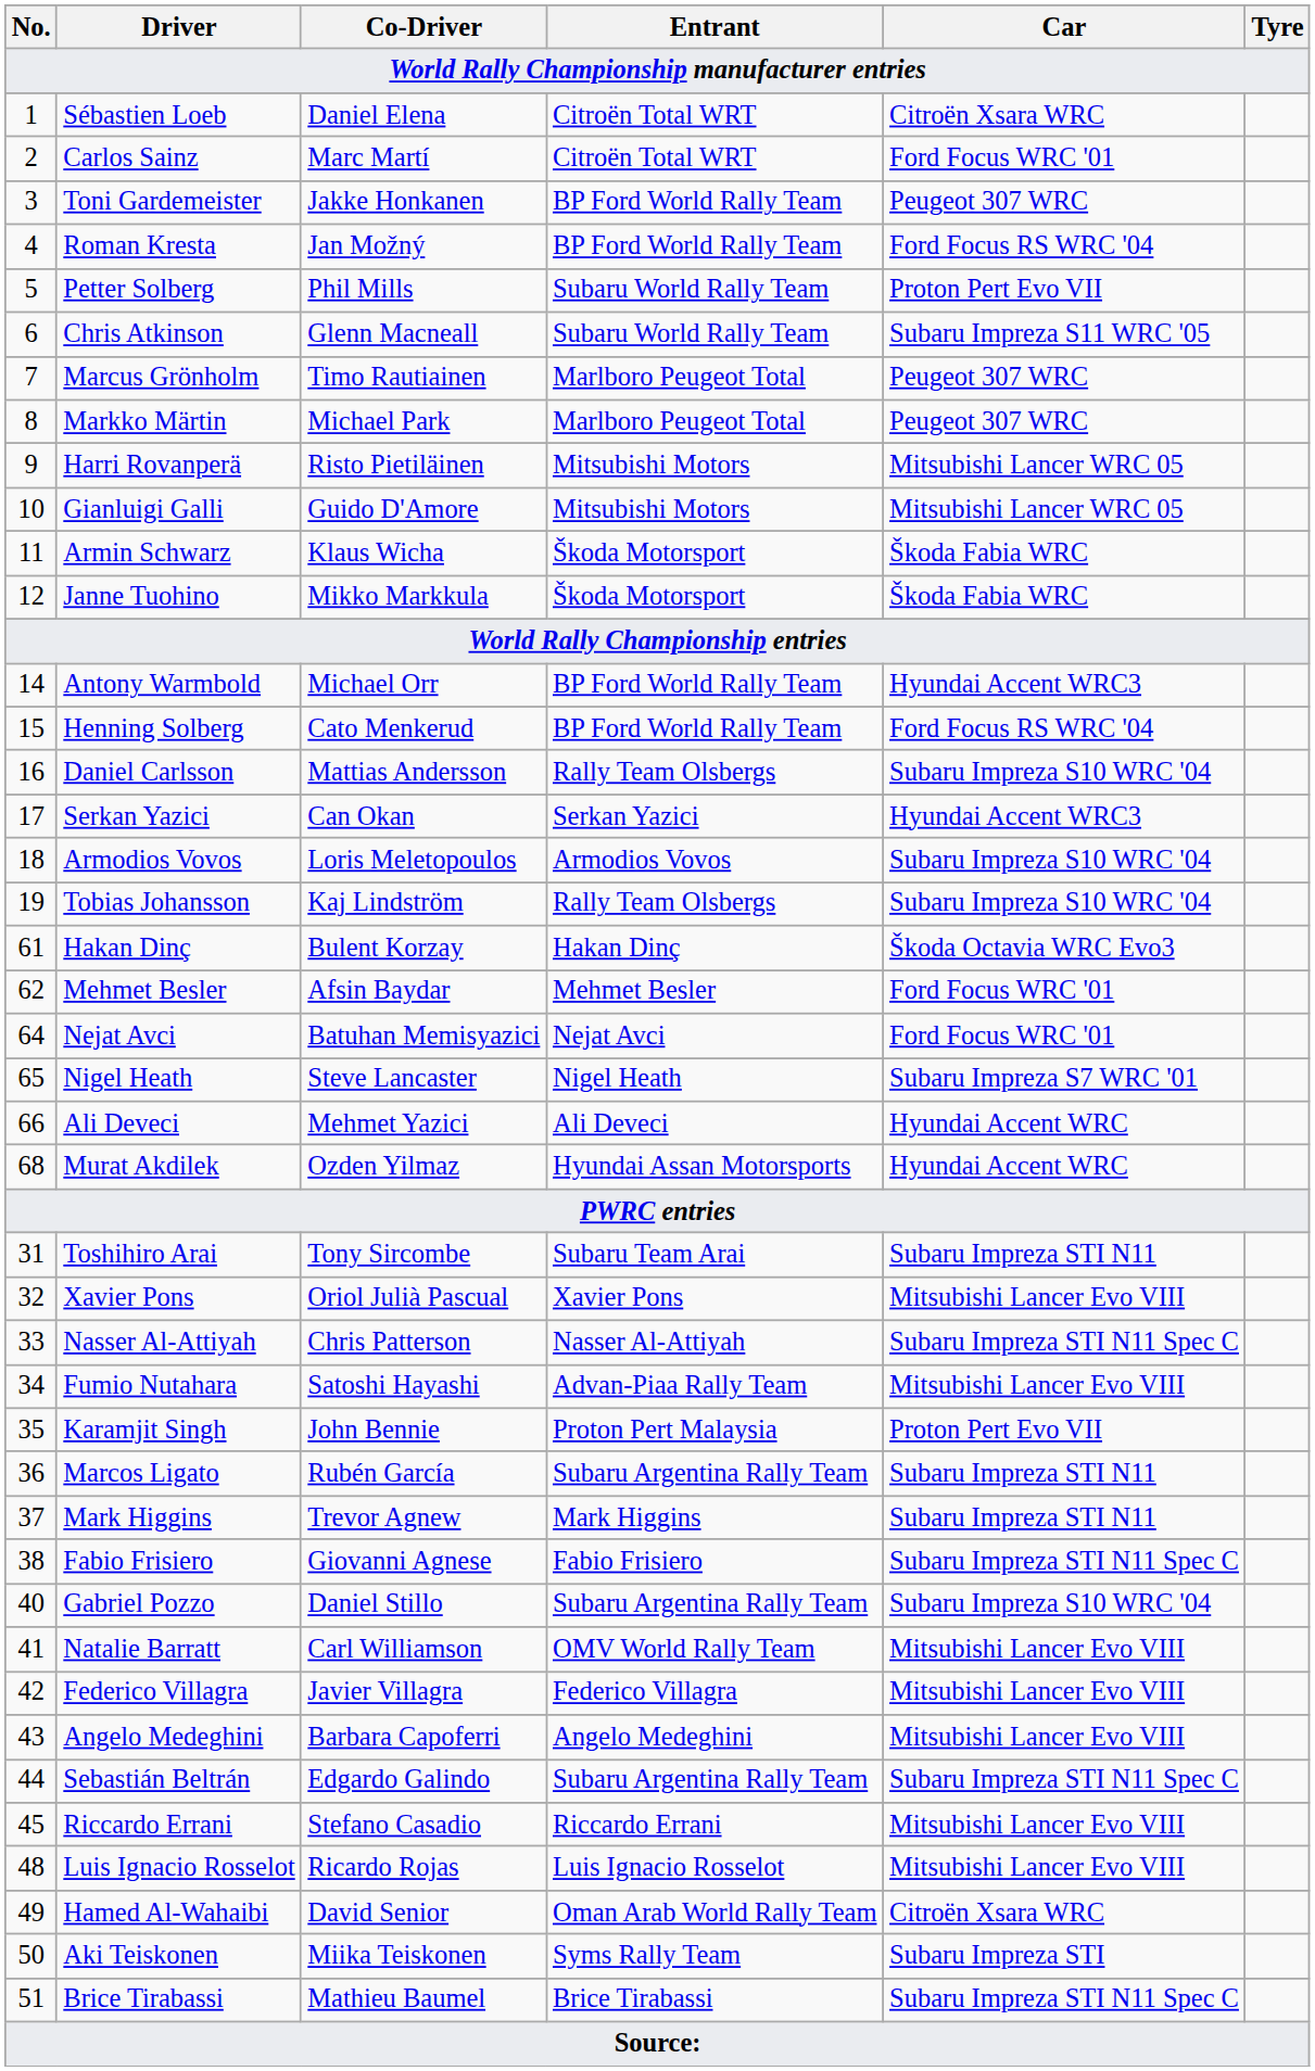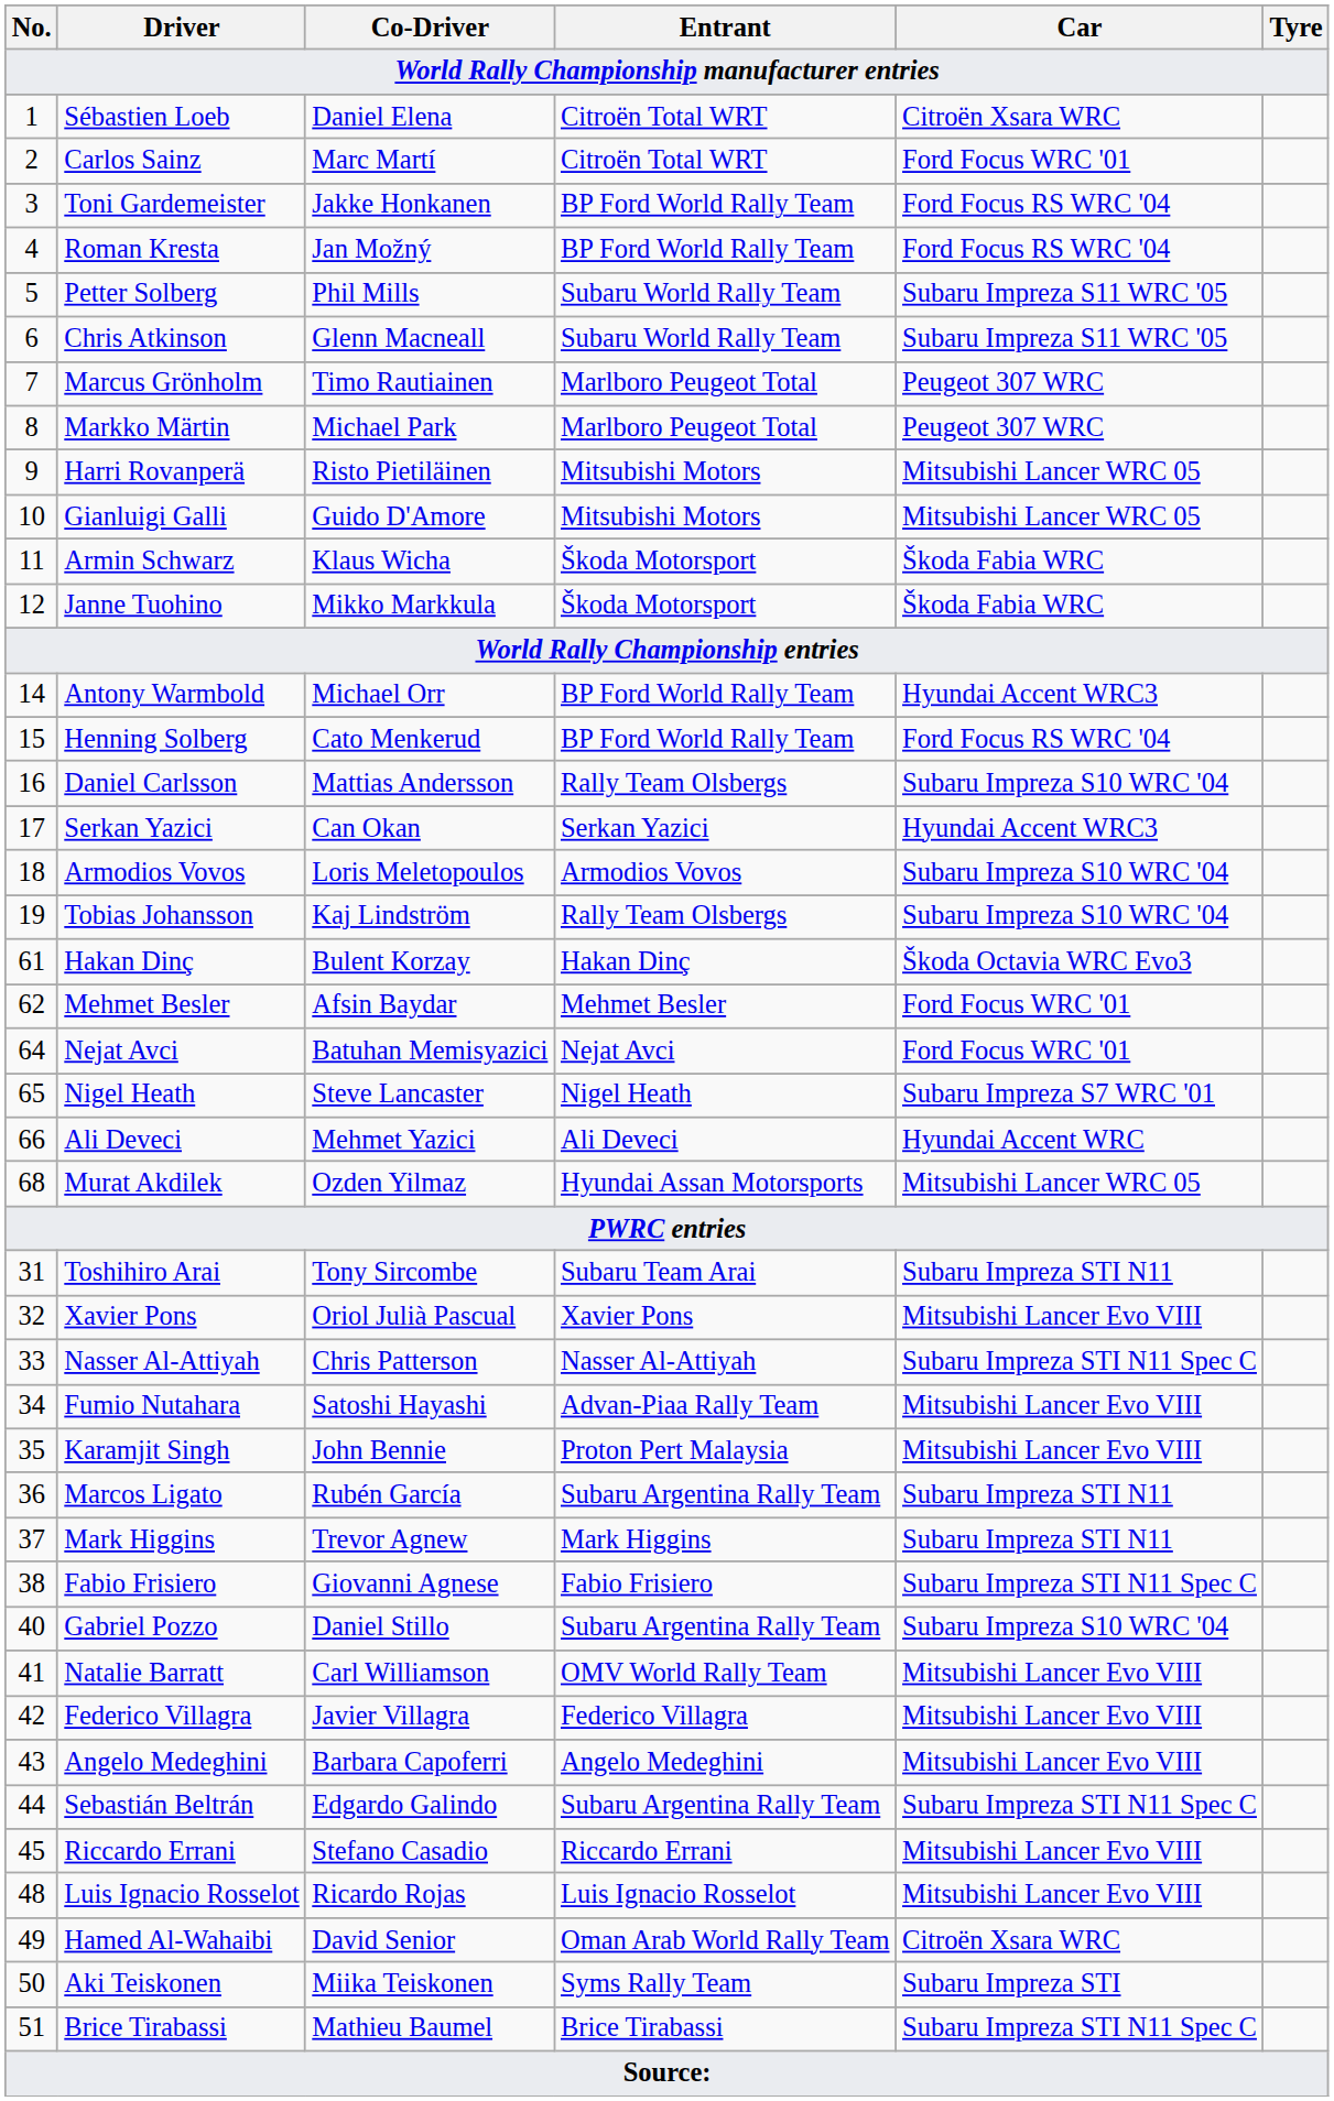Toni Gardemeister | Car: Peugeot 307 WRC -> Ford Focus RS WRC '04
Petter Solberg | Car: Proton Pert Evo VII -> Subaru Impreza S11 WRC '05
Murat Akdilek | Car: Hyundai Accent WRC -> Mitsubishi Lancer WRC 05
Karamjit Singh | Car: Proton Pert Evo VII -> Mitsubishi Lancer Evo VIII
